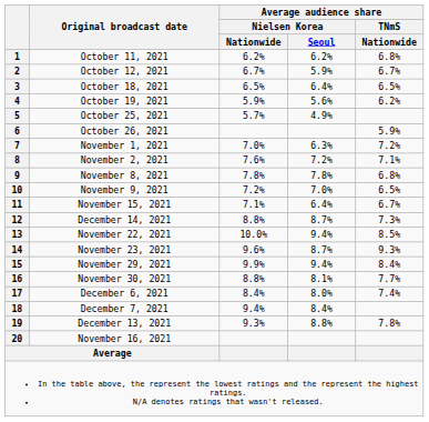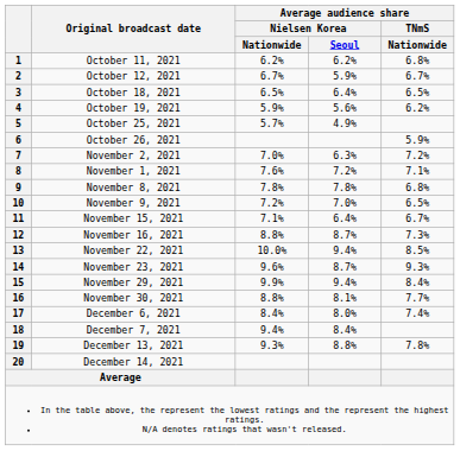7 | Original broadcast date: November 1, 2021 -> November 2, 2021
8 | Original broadcast date: November 2, 2021 -> November 1, 2021
12 | Original broadcast date: December 14, 2021 -> November 16, 2021
20 | Original broadcast date: November 16, 2021 -> December 14, 2021
